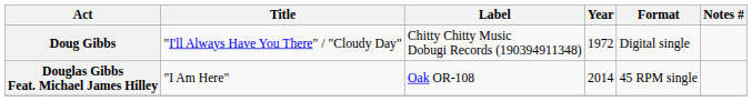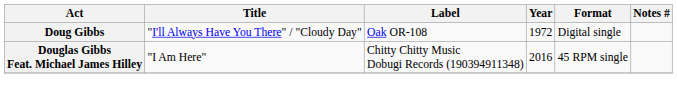Doug Gibbs | Label: Chitty Chitty Music Dobugi Records (190394911348) -> Oak OR-108
Douglas Gibbs Feat. Michael James Hilley | Label: Oak OR-108 -> Chitty Chitty Music Dobugi Records (190394911348)
Douglas Gibbs Feat. Michael James Hilley | Year: 2014 -> 2016
